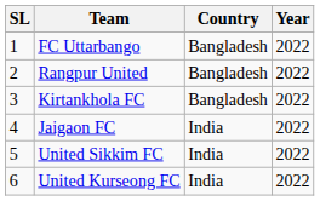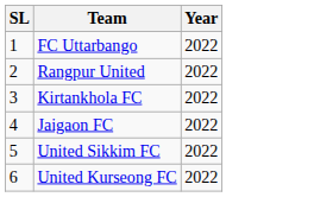- column: Country | Bangladesh | Bangladesh | Bangladesh | India | India | India
